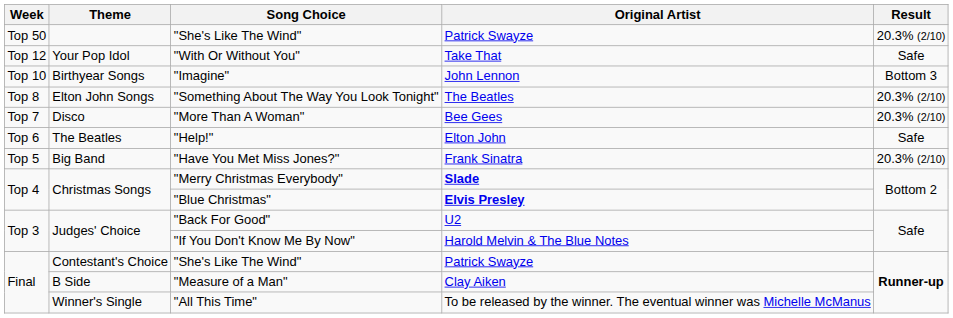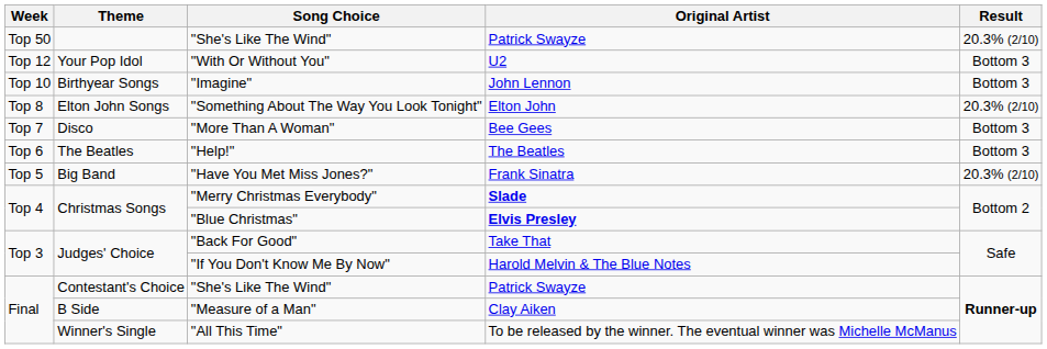"With Or Without You" | Original Artist: Take That -> U2
"With Or Without You" | Result: Safe -> Bottom 3
"Something About The Way You Look Tonight" | Original Artist: The Beatles -> Elton John
"More Than A Woman" | Result: 20.3% (2/10) -> Bottom 3
"Help!" | Original Artist: Elton John -> The Beatles
"Help!" | Result: Safe -> Bottom 3
"Back For Good" | Original Artist: U2 -> Take That
